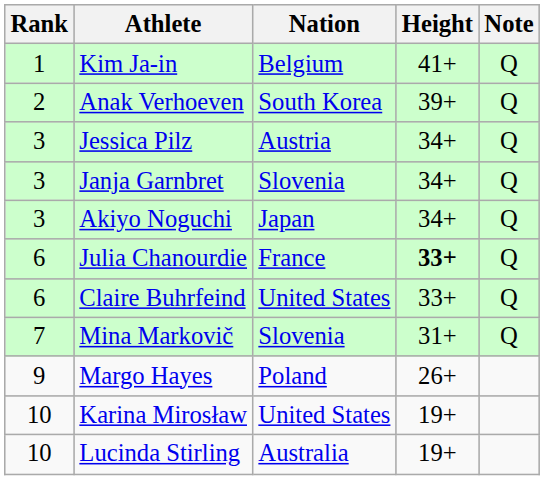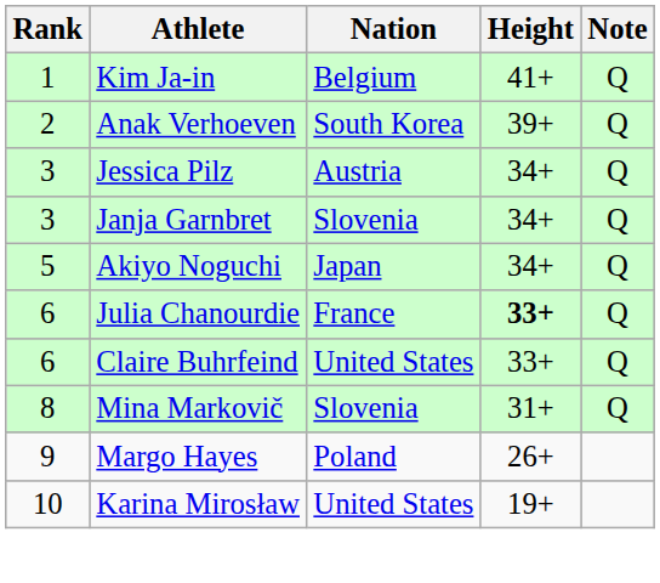Akiyo Noguchi | Rank: 3 -> 5
Mina Markovič | Rank: 7 -> 8
- row: 10 | Lucinda Stirling | Australia | 19+
